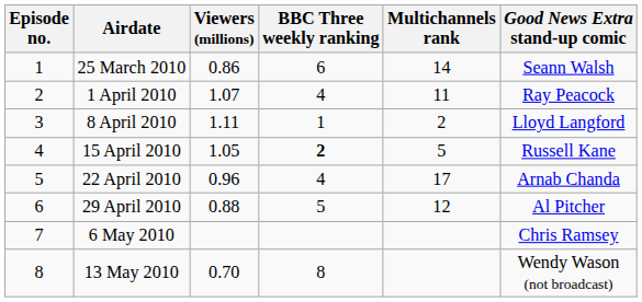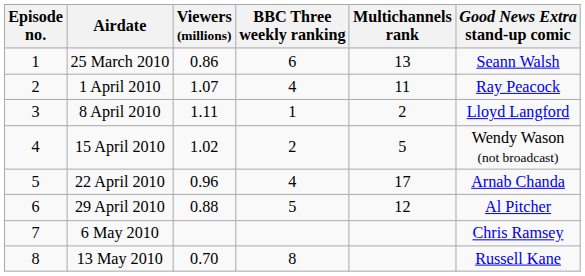25 March 2010 | Multichannels rank: 14 -> 13
15 April 2010 | Viewers (millions): 1.05 -> 1.02
15 April 2010 | BBC Three weekly ranking: bold -> normal
15 April 2010 | Good News Extra stand-up comic: Russell Kane -> Wendy Wason (not broadcast)
13 May 2010 | Good News Extra stand-up comic: Wendy Wason (not broadcast) -> Russell Kane
